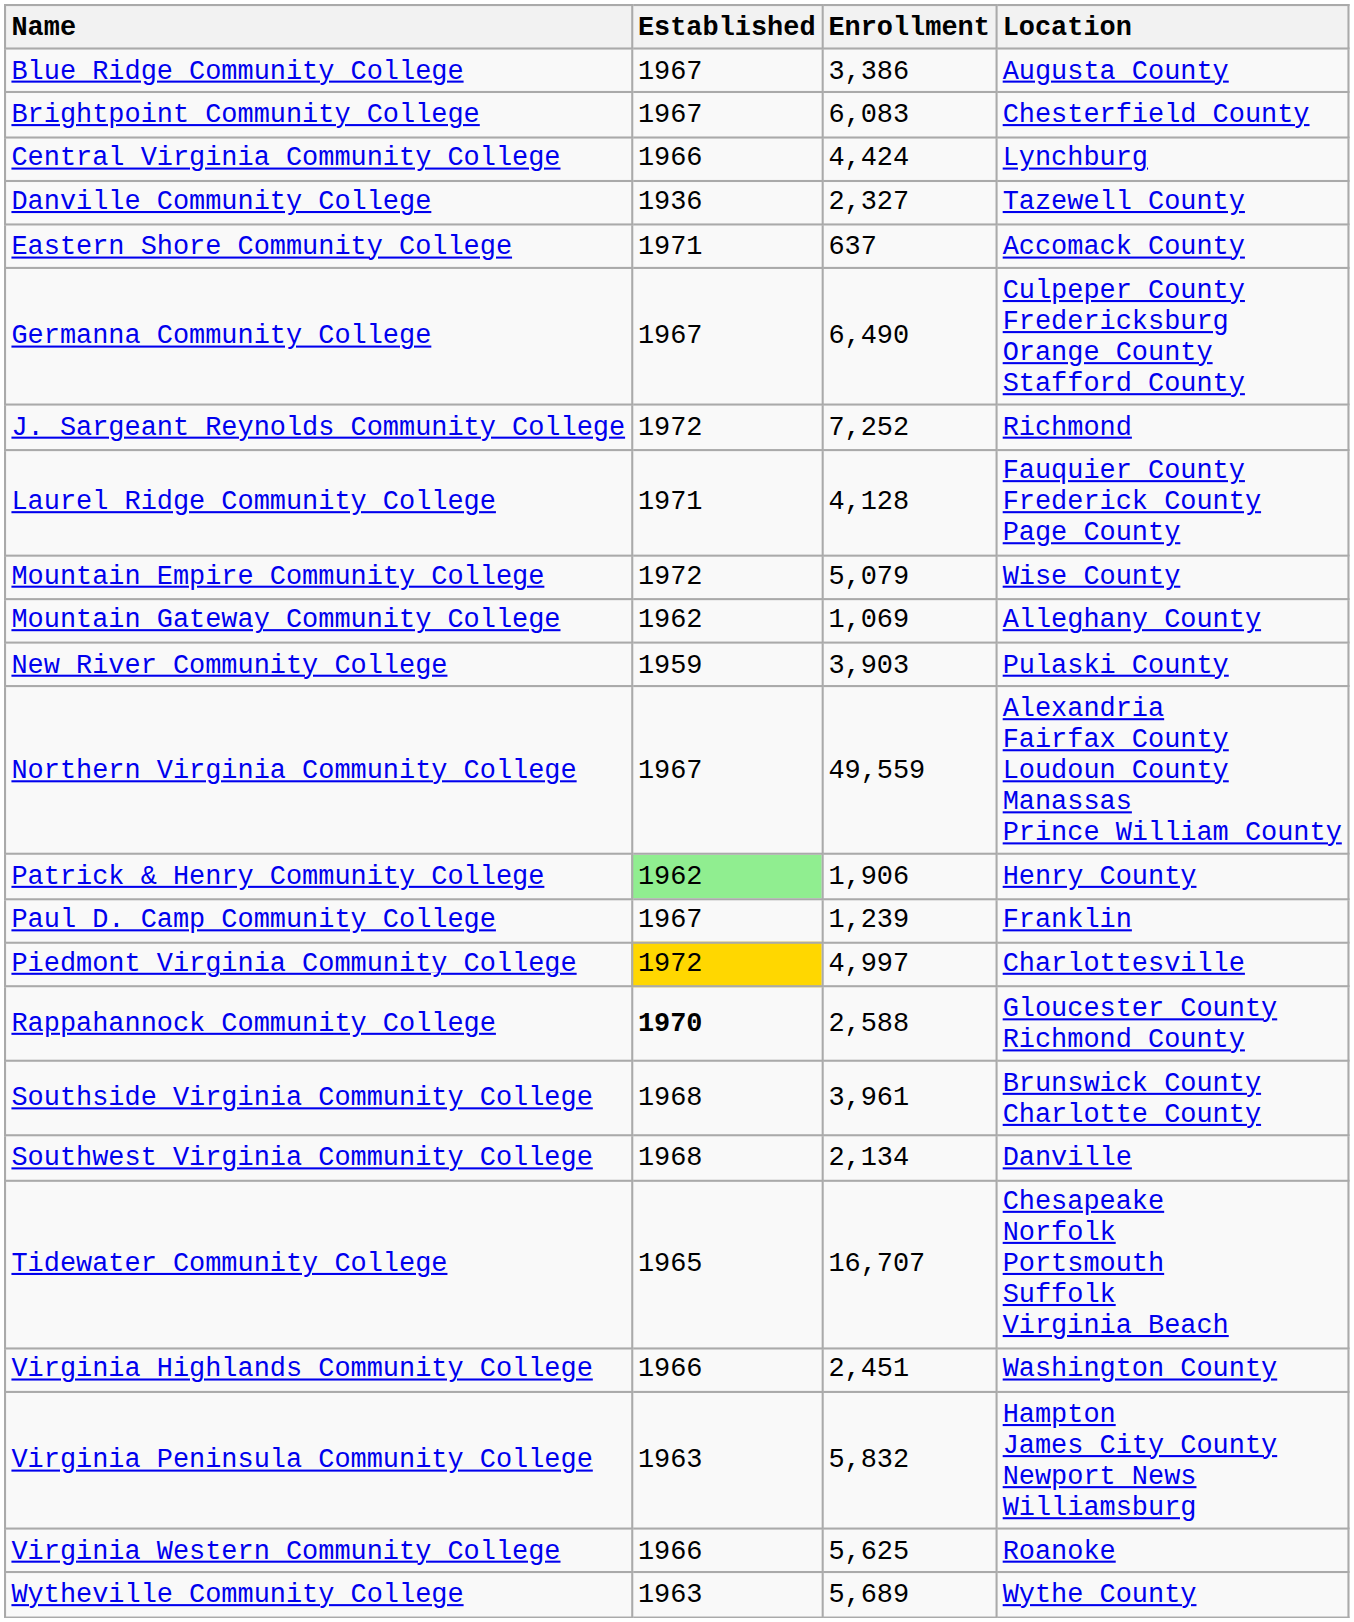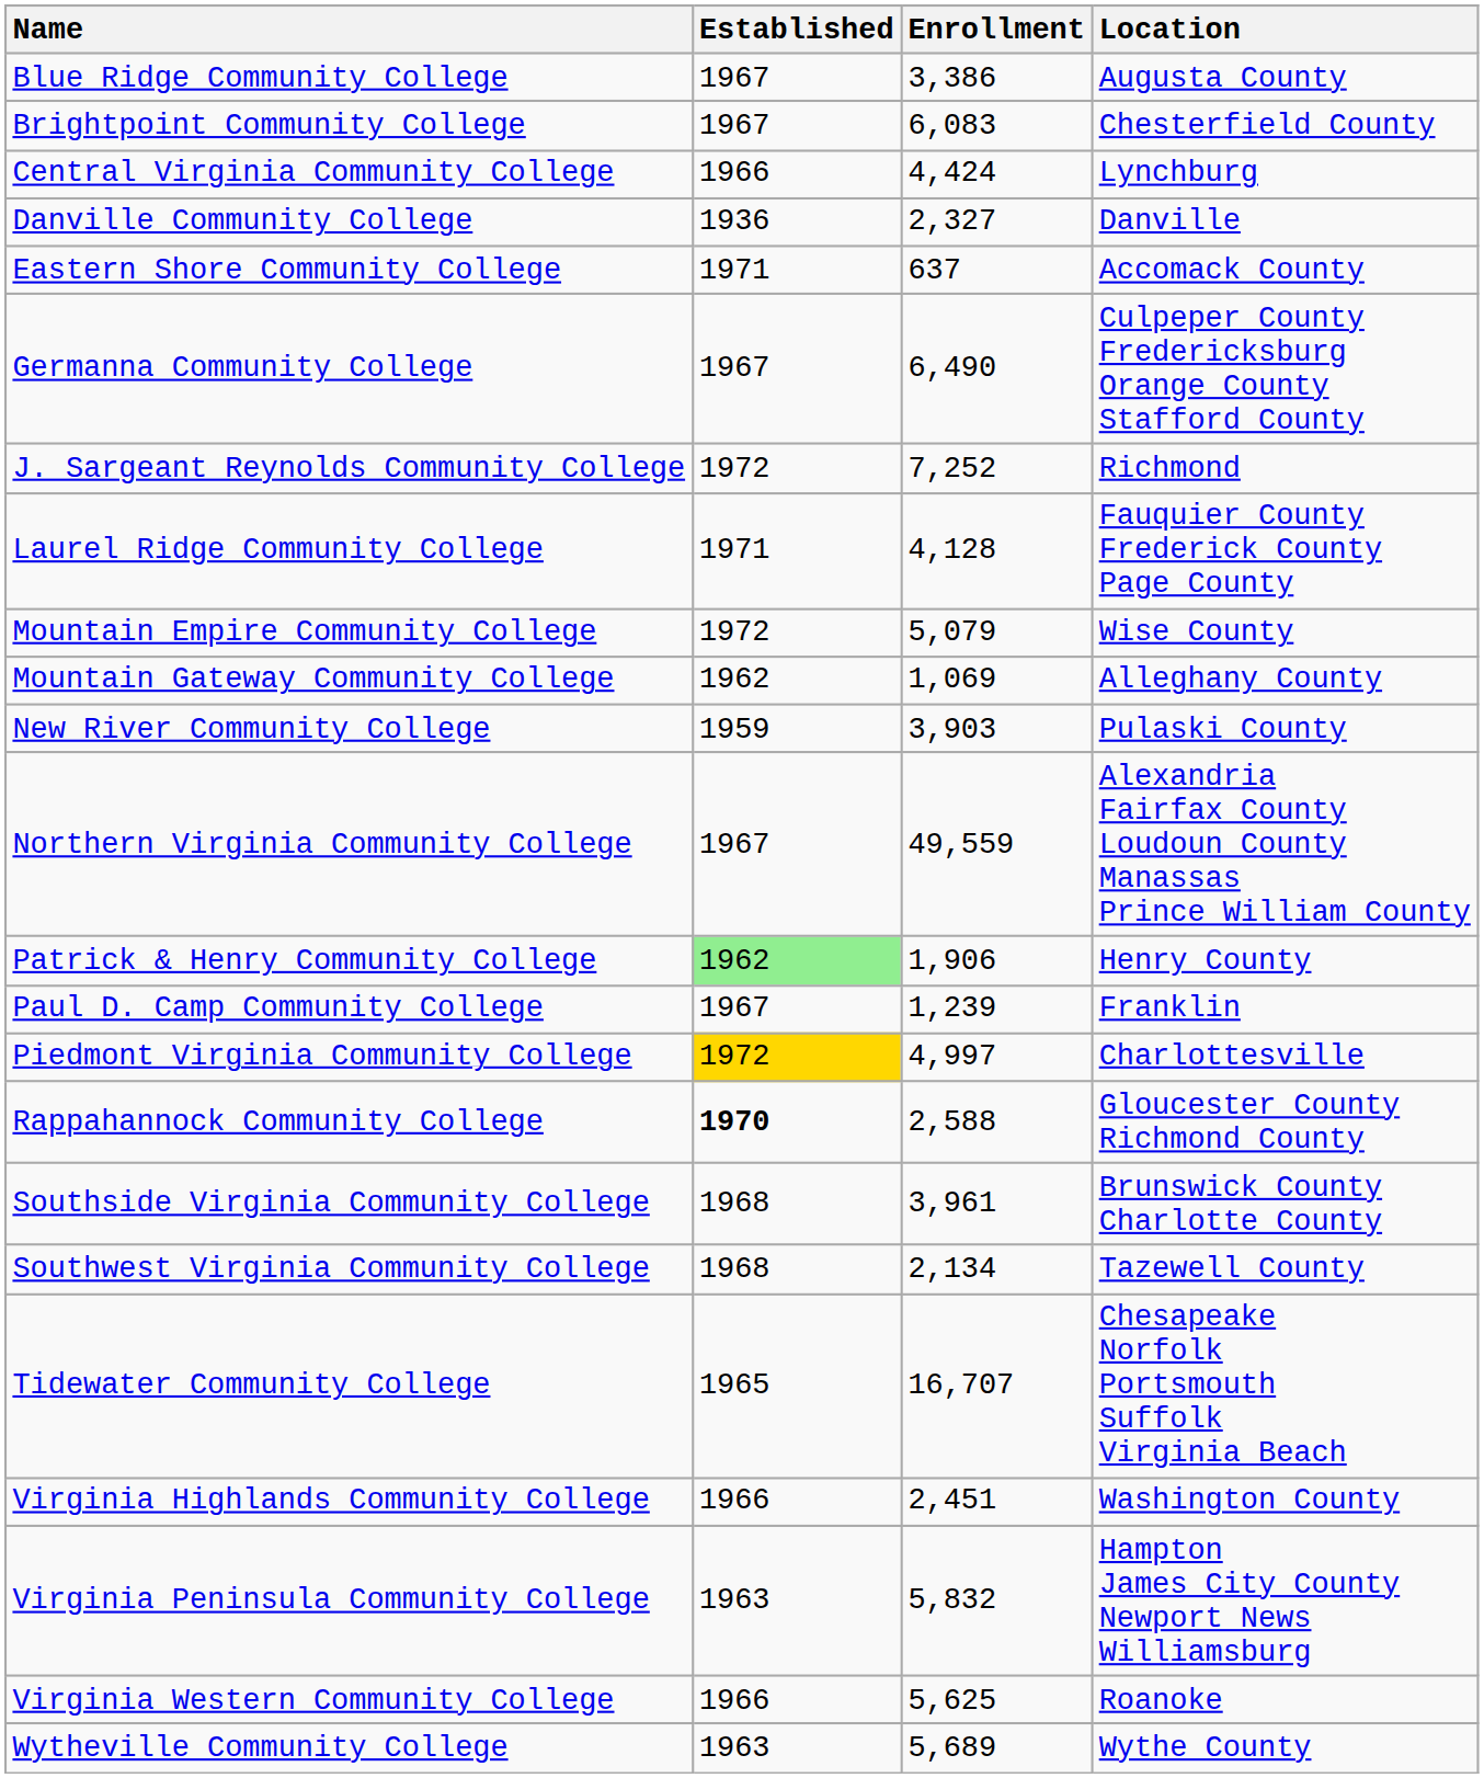Danville Community College | Location: Tazewell County -> Danville
Southwest Virginia Community College | Location: Danville -> Tazewell County
